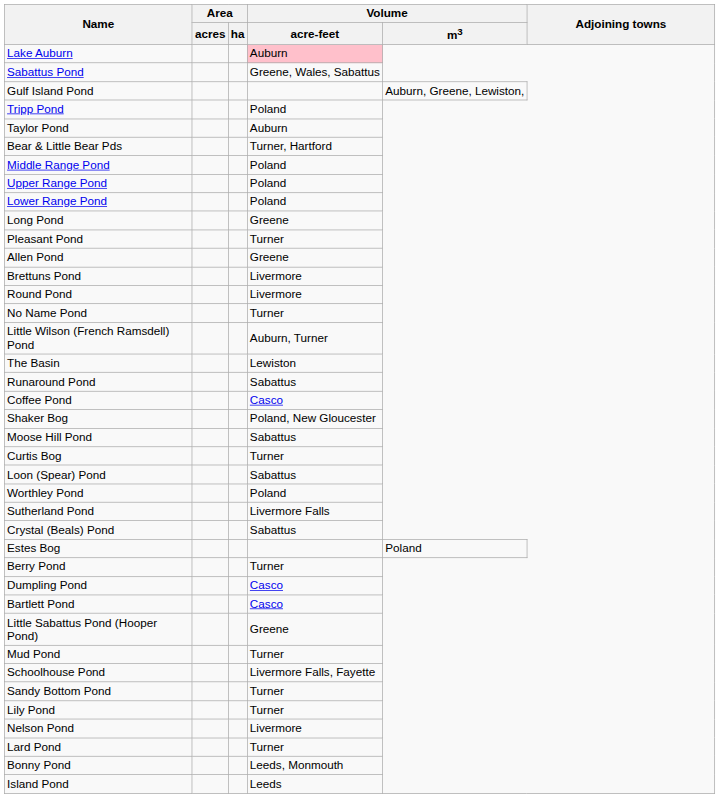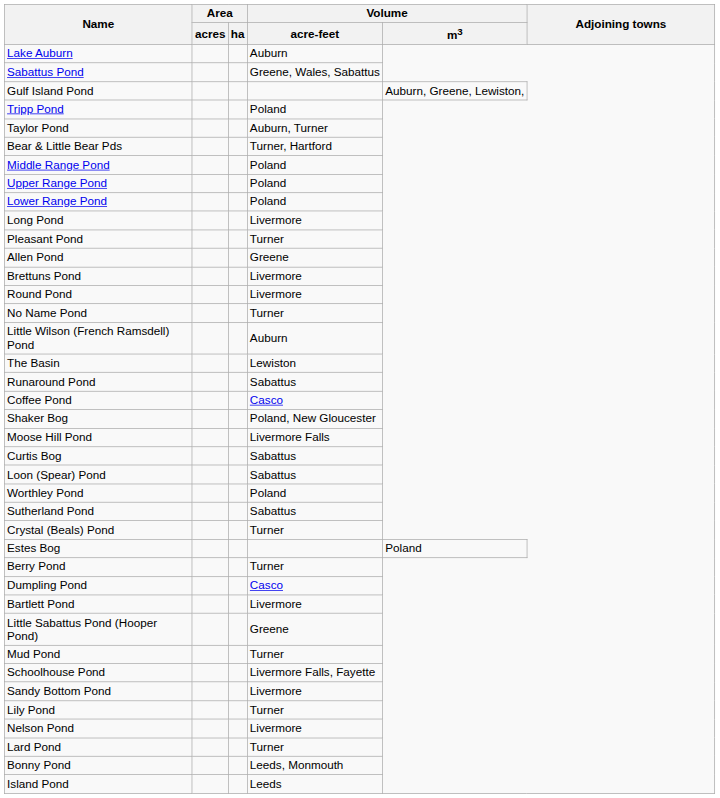Lake Auburn | Volume / acre-feet: pink background -> no background
Taylor Pond | Volume / acre-feet: Auburn -> Auburn, Turner
Long Pond | Volume / acre-feet: Greene -> Livermore
Little Wilson (French Ramsdell) Pond | Volume / acre-feet: Auburn, Turner -> Auburn
Moose Hill Pond | Volume / acre-feet: Sabattus -> Livermore Falls
Curtis Bog | Volume / acre-feet: Turner -> Sabattus
Sutherland Pond | Volume / acre-feet: Livermore Falls -> Sabattus
Crystal (Beals) Pond | Volume / acre-feet: Sabattus -> Turner
Bartlett Pond | Volume / acre-feet: Casco -> Livermore
Sandy Bottom Pond | Volume / acre-feet: Turner -> Livermore
